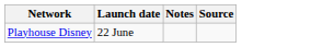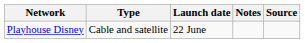+ column: Type | Cable and satellite
